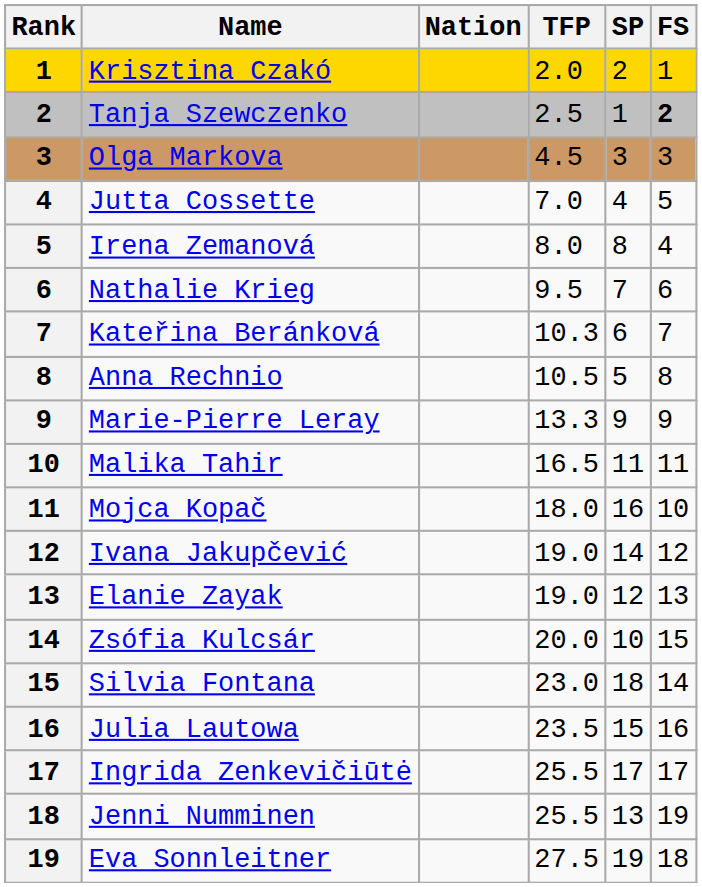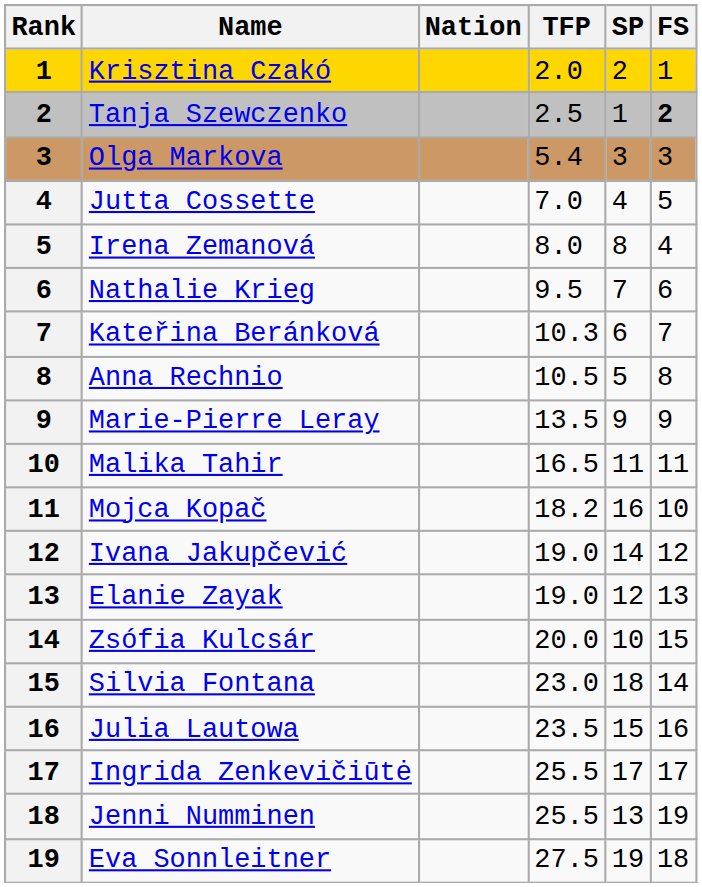Olga Markova | TFP: 4.5 -> 5.4
Marie-Pierre Leray | TFP: 13.3 -> 13.5
Mojca Kopač | TFP: 18.0 -> 18.2
